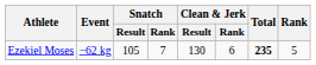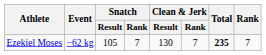Ezekiel Moses | Clean & Jerk / Rank: 6 -> 7
Ezekiel Moses | Rank: 5 -> 7
